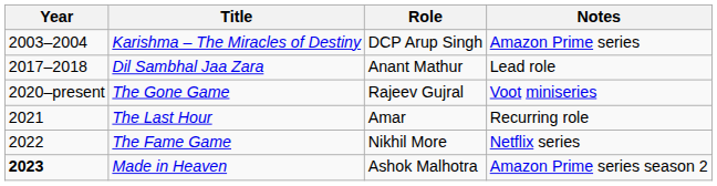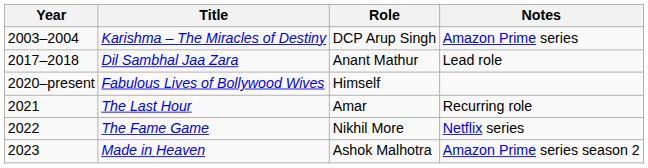- row: 2020–present | The Gone Game | Rajeev Gujral | Voot miniseries
+ row: 2020–present | Fabulous Lives of Bollywood Wives | Himself
Made in Heaven | Year: bold -> normal
